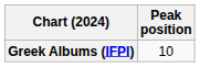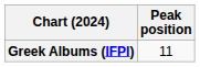Greek Albums (IFPI) | Peak position: 10 -> 11
